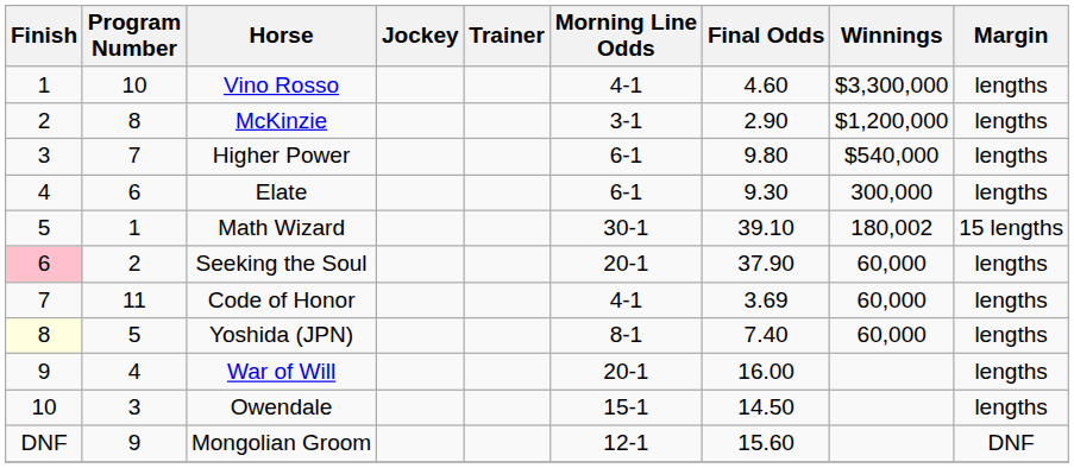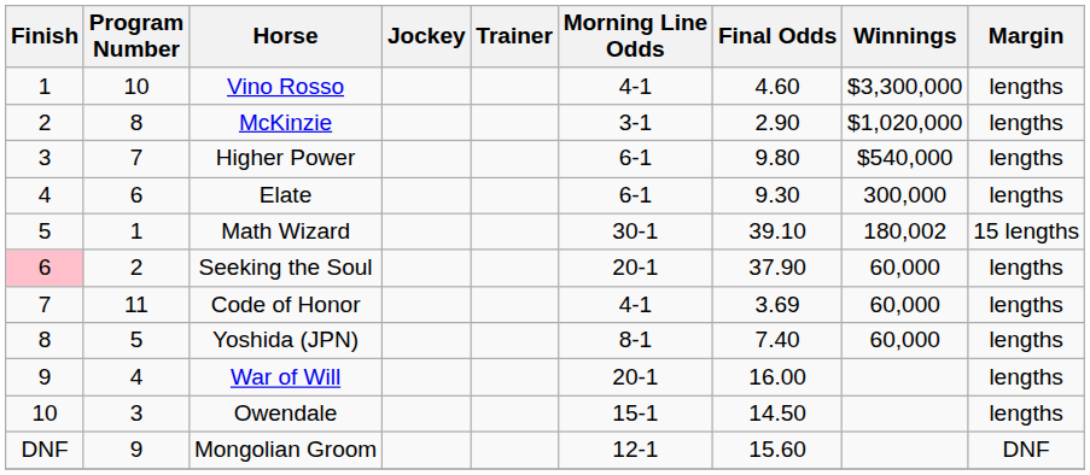McKinzie | Winnings: $1,200,000 -> $1,020,000
Yoshida (JPN) | Finish: lightyellow background -> no background
